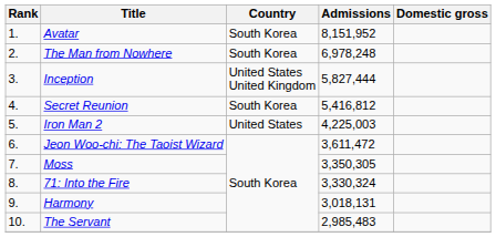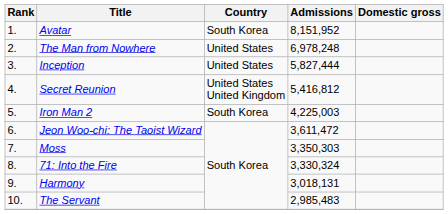The Man from Nowhere | Country: South Korea -> United States
Inception | Country: United States United Kingdom -> United States
Secret Reunion | Country: South Korea -> United States United Kingdom
Iron Man 2 | Country: United States -> South Korea
Moss | Admissions: 3,350,305 -> 3,350,303
